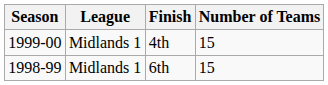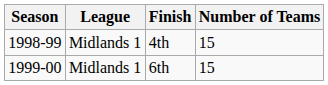4th | Season: 1999-00 -> 1998-99
6th | Season: 1998-99 -> 1999-00
